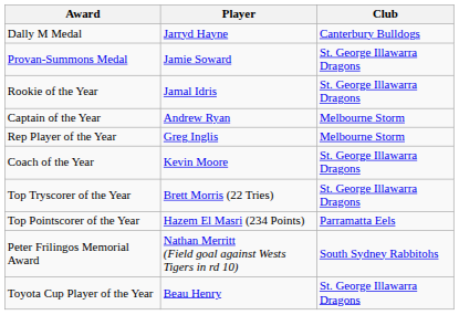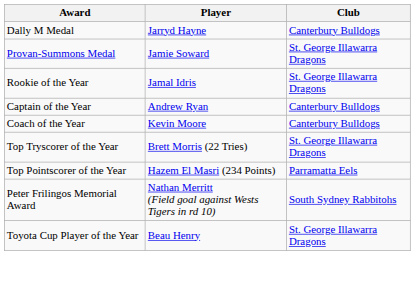Captain of the Year | Club: Melbourne Storm -> Canterbury Bulldogs
- row: Rep Player of the Year | Greg Inglis | Melbourne Storm
Coach of the Year | Club: St. George Illawarra Dragons -> Canterbury Bulldogs
